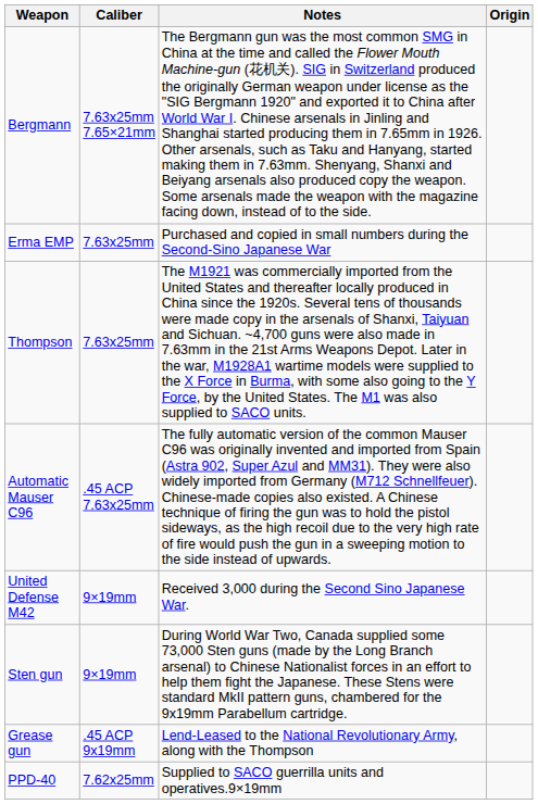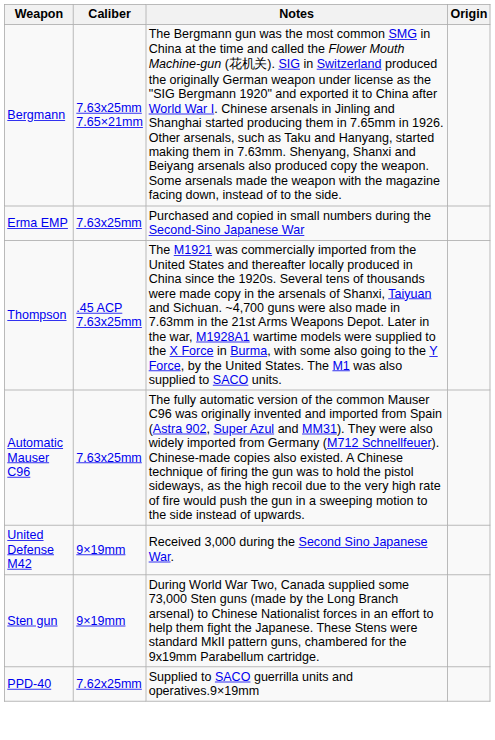Thompson | Caliber: 7.63x25mm -> .45 ACP 7.63x25mm
Automatic Mauser C96 | Caliber: .45 ACP 7.63x25mm -> 7.63x25mm
- row: Grease gun | .45 ACP 9x19mm | Lend-Leased to the National Revolutionary Army, along with the Thompson
